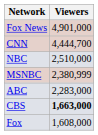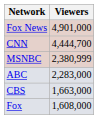- row: NBC | 2,510,000
CBS | Viewers: bold -> normal
